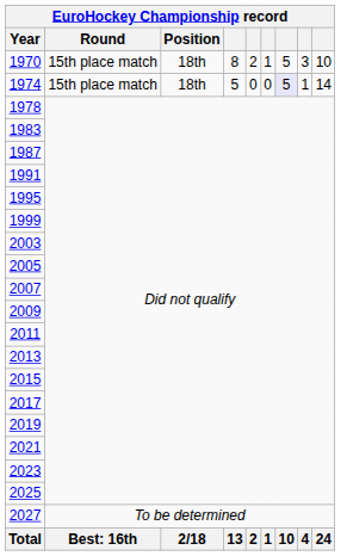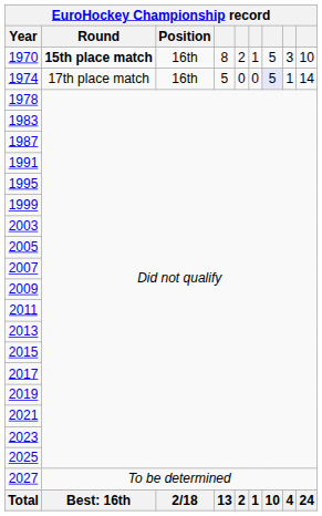1970 | Round: normal -> bold
1970 | Position: 18th -> 16th
1974 | Round: 15th place match -> 17th place match
1974 | Position: 18th -> 16th
